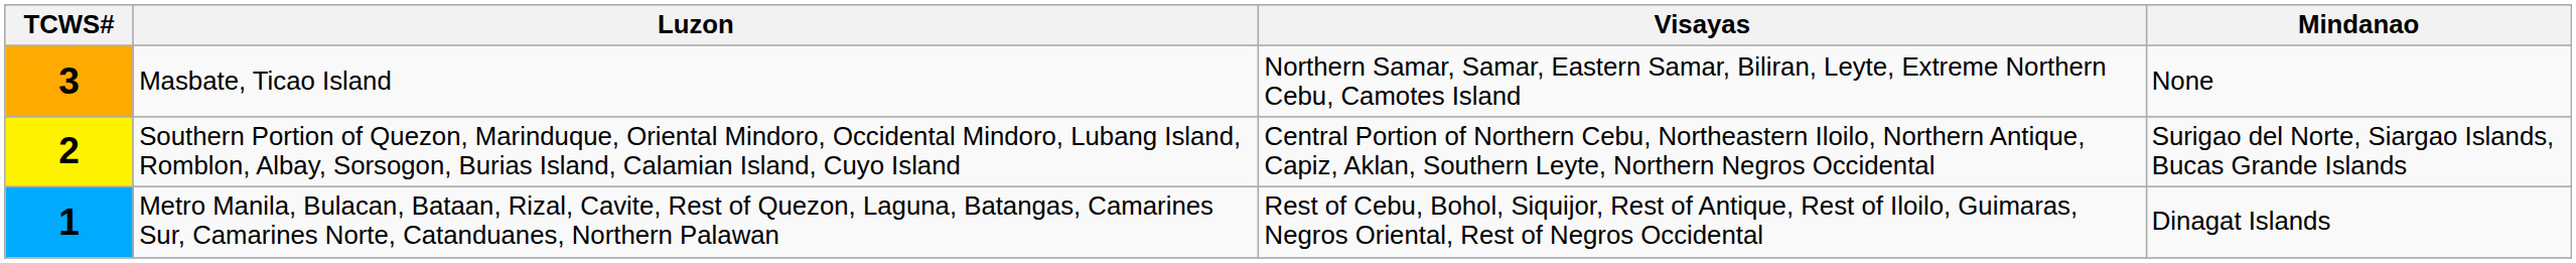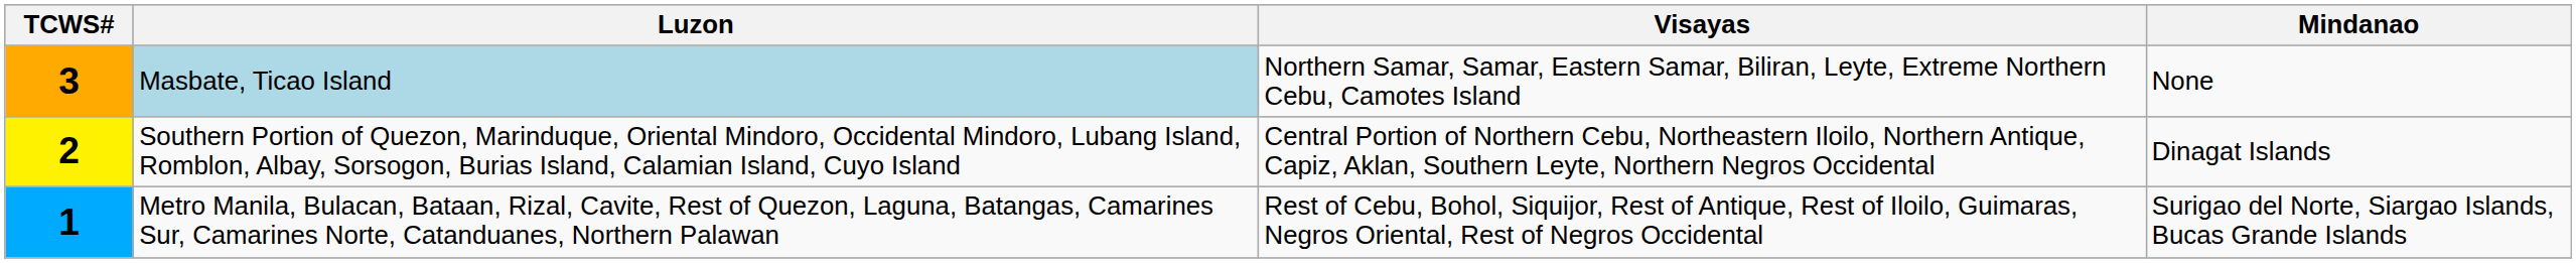3 | Luzon: no background -> lightblue background
2 | Mindanao: Surigao del Norte, Siargao Islands, Bucas Grande Islands -> Dinagat Islands
1 | Mindanao: Dinagat Islands -> Surigao del Norte, Siargao Islands, Bucas Grande Islands
